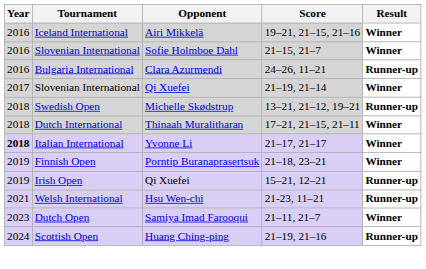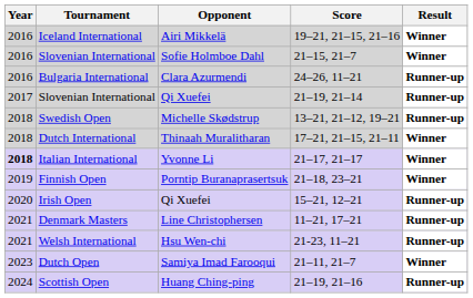Slovenian International / Qi Xuefei | Result: Winner -> Runner-up
Irish Open | Year: 2019 -> 2020
+ row: 2021 | Denmark Masters | Line Christophersen | 11–21, 17–21 | Runner-up
